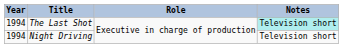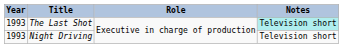The Last Shot | Year: 1994 -> 1993
Night Driving | Year: 1994 -> 1993
